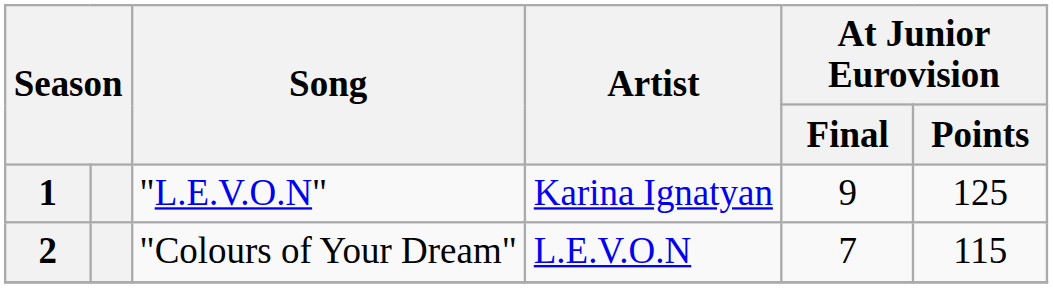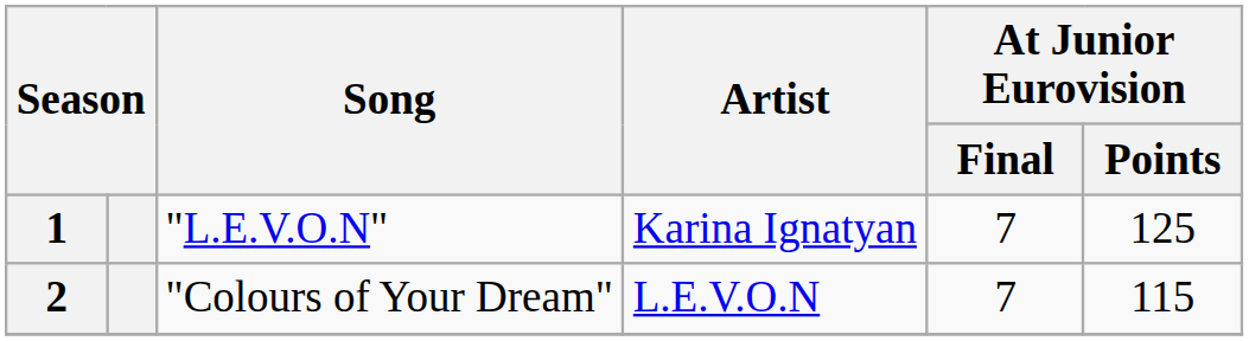1 | At Junior Eurovision / Final: 9 -> 7
